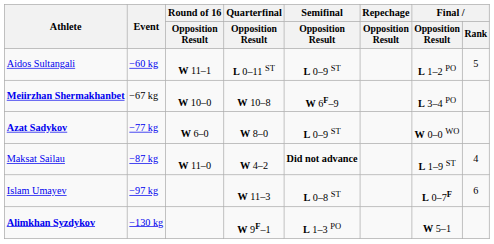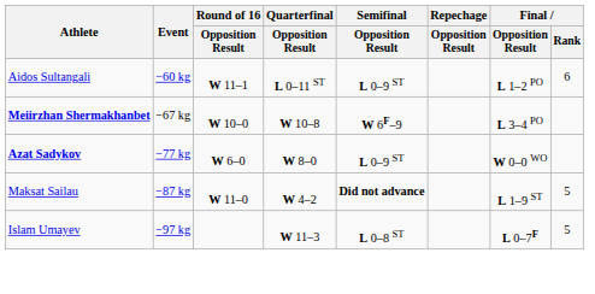Aidos Sultangali | Final / Rank: 5 -> 6
Maksat Sailau | Final / Rank: 4 -> 5
Islam Umayev | Final / Rank: 6 -> 5
- row: Alimkhan Syzdykov | −130 kg | W 9F–1 | L 1–3 PO | W 5–1
